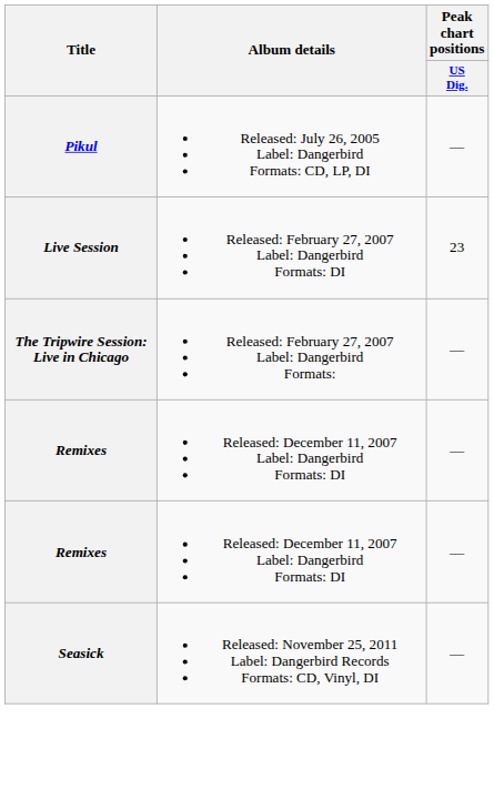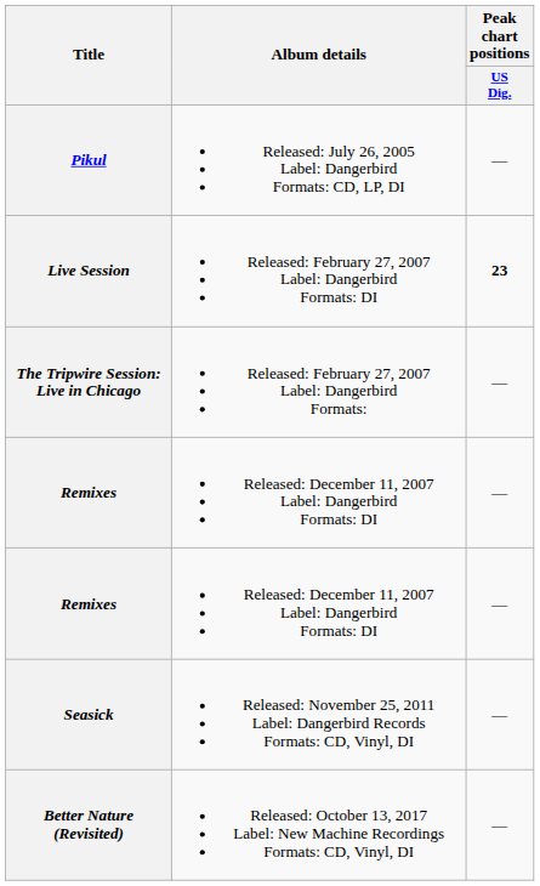Live Session | Peak chart positions / US Dig.: normal -> bold
+ row: Better Nature (Revisited) | Released: October 13, 2017 Label: New Machine Recordings Formats: CD, Vinyl, DI | —
